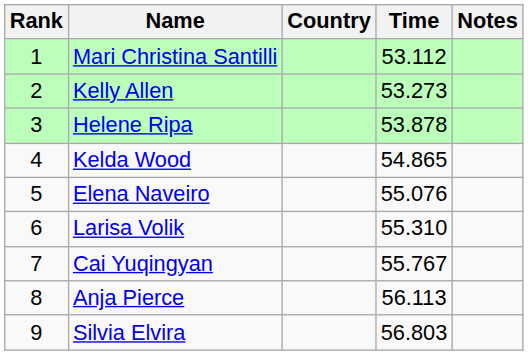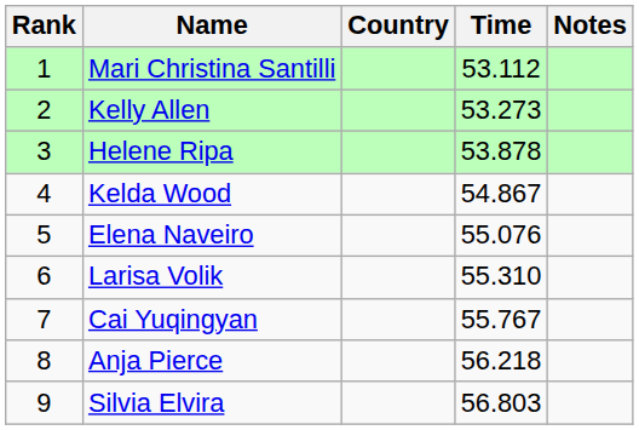Kelda Wood | Time: 54.865 -> 54.867
Anja Pierce | Time: 56.113 -> 56.218
